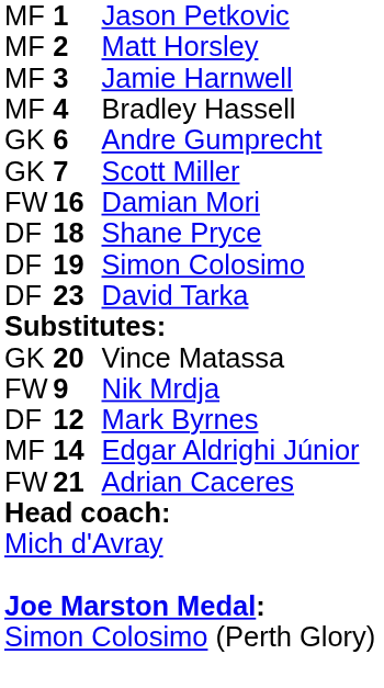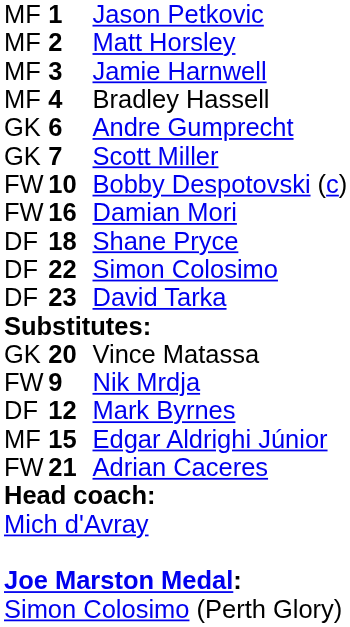+ row: FW | 10 | Bobby Despotovski (c)
Simon Colosimo | column 2: 19 -> 22
Edgar Aldrighi Júnior | column 2: 14 -> 15
